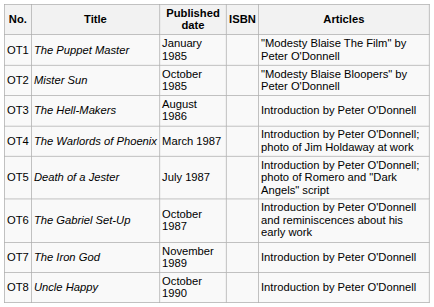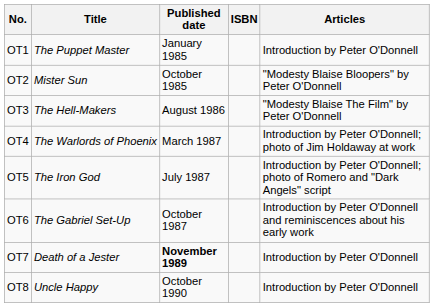OT1 | Articles: "Modesty Blaise The Film" by Peter O'Donnell -> Introduction by Peter O'Donnell
OT3 | Articles: Introduction by Peter O'Donnell -> "Modesty Blaise The Film" by Peter O'Donnell
OT5 | Title: Death of a Jester -> The Iron God
OT7 | Title: The Iron God -> Death of a Jester
OT7 | Published date: normal -> bold
